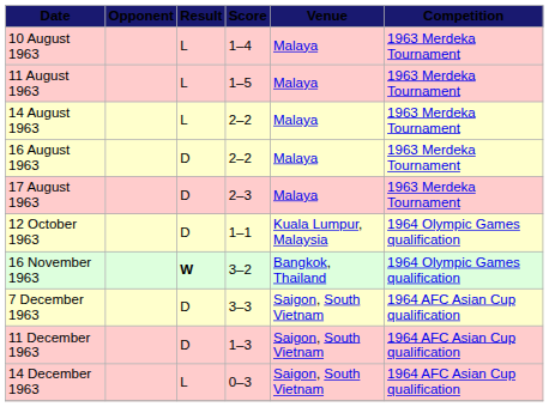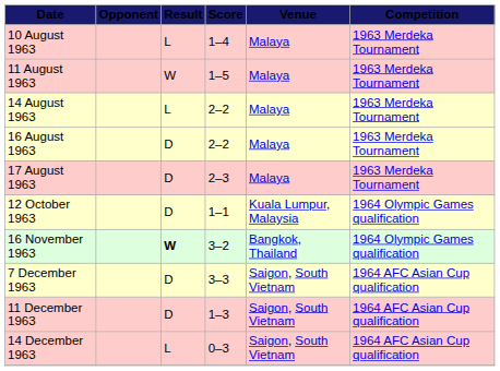11 August 1963 | Result: L -> W
